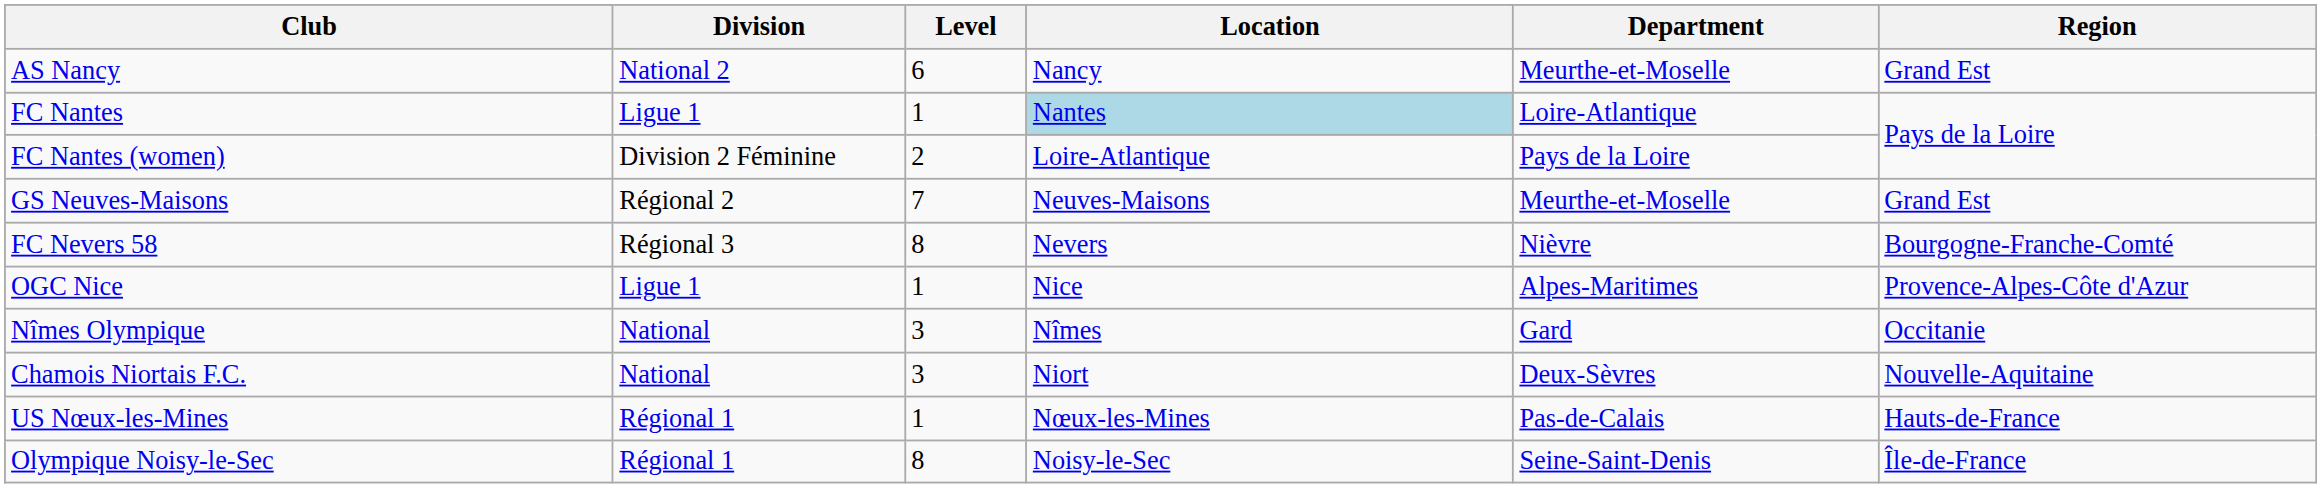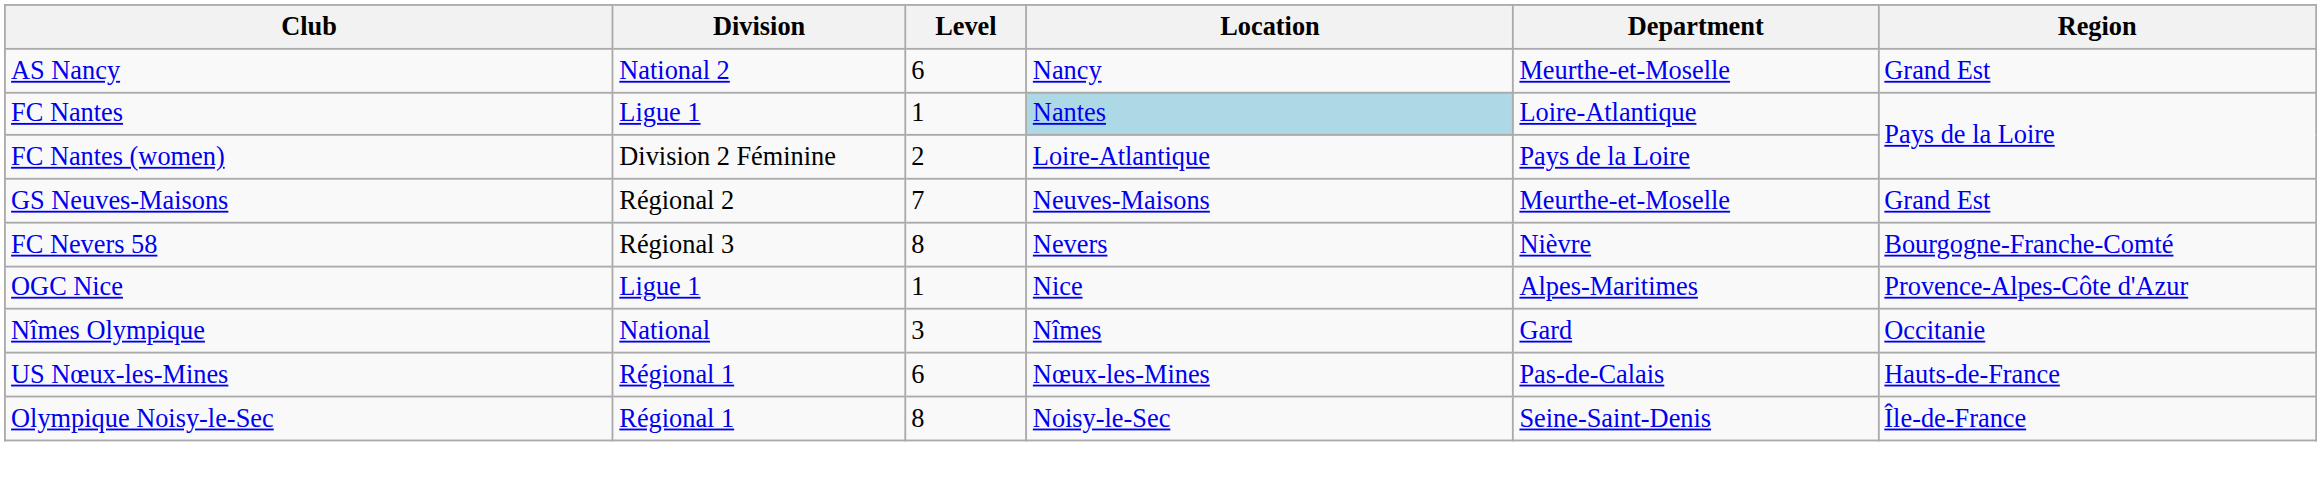- row: Chamois Niortais F.C. | National | 3 | Niort | Deux-Sèvres | Nouvelle-Aquitaine
US Nœux-les-Mines | Level: 1 -> 6
